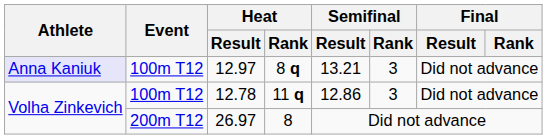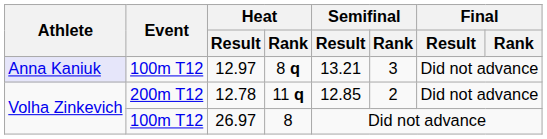12.78 | Event: 100m T12 -> 200m T12
12.78 | Semifinal / Result: 12.86 -> 12.85
12.78 | Semifinal / Rank: 3 -> 2
26.97 | Event: 200m T12 -> 100m T12
